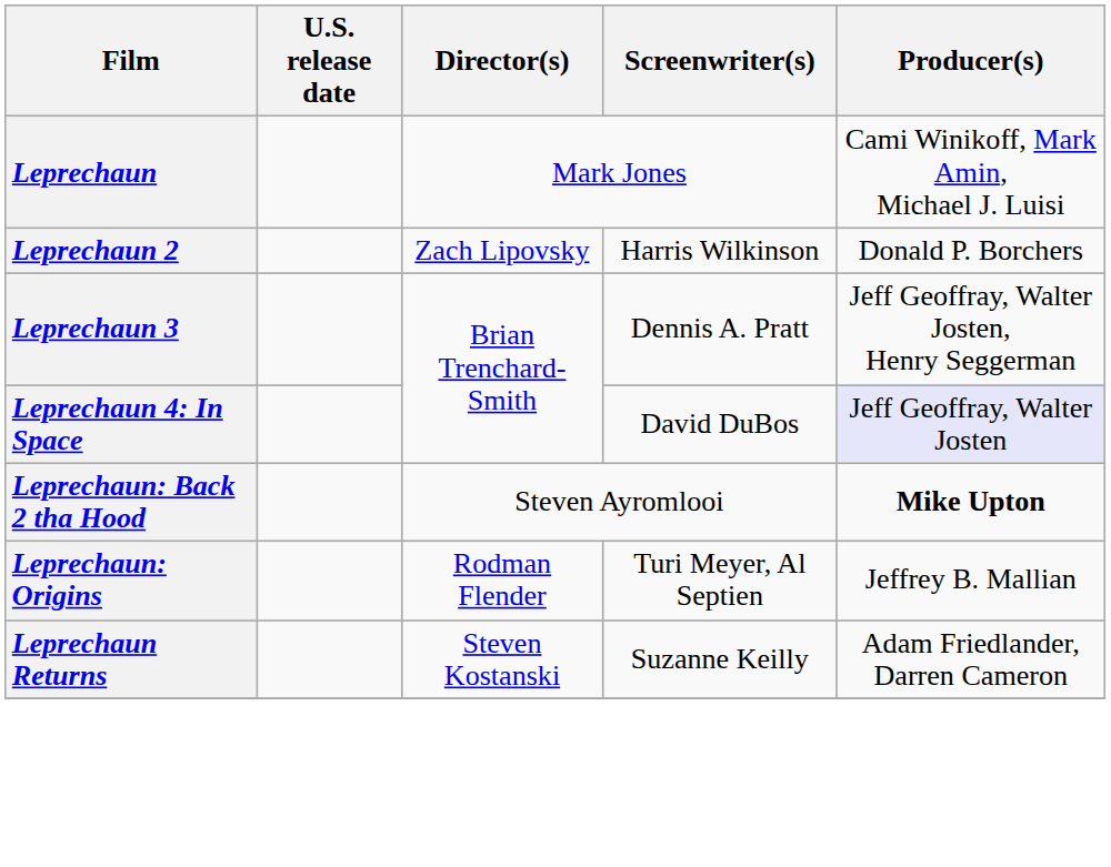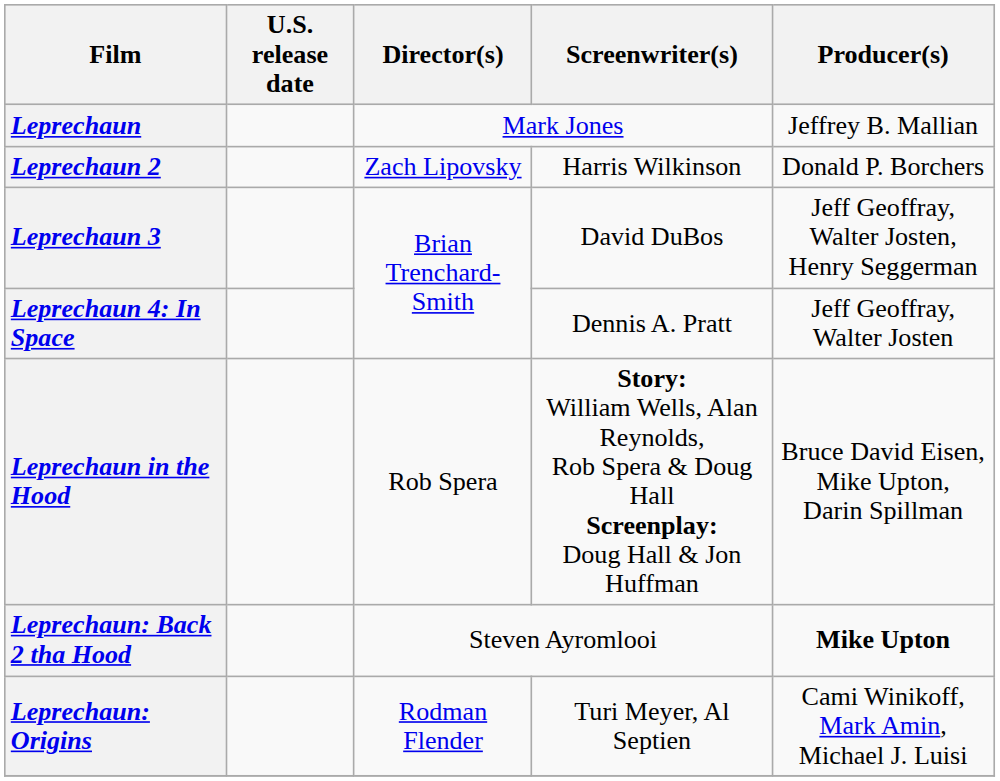Leprechaun | Producer(s): Cami Winikoff, Mark Amin, Michael J. Luisi -> Jeffrey B. Mallian
Leprechaun 3 | Screenwriter(s): Dennis A. Pratt -> David DuBos
Leprechaun 4: In Space | Screenwriter(s): David DuBos -> Dennis A. Pratt
Leprechaun 4: In Space | Producer(s): lavender background -> no background
+ row: Leprechaun in the Hood | Rob Spera | Story: William Wells, Alan Reynolds, Rob Spera & Doug Hall Screenplay: Doug Hall & Jon Huffman | Bruce David Eisen, Mike Upton, Darin Spillman
Leprechaun: Origins | Producer(s): Jeffrey B. Mallian -> Cami Winikoff, Mark Amin, Michael J. Luisi
- row: Leprechaun Returns | Steven Kostanski | Suzanne Keilly | Adam Friedlander, Darren Cameron
